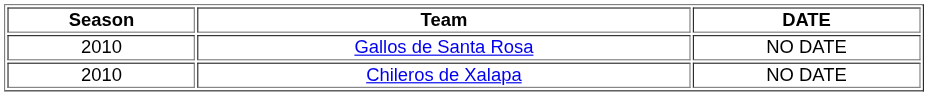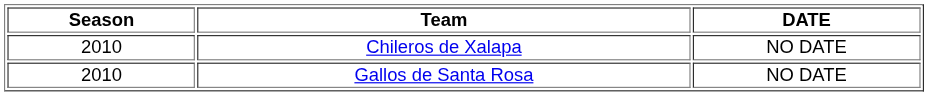rows swapped: Chileros de Xalapa <-> Gallos de Santa Rosa
